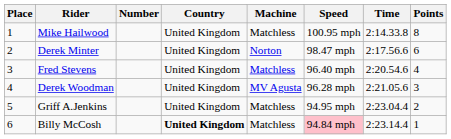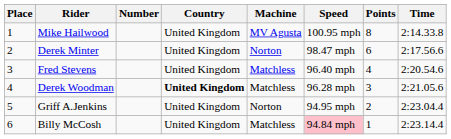columns swapped: Time <-> Points
Mike Hailwood | Machine: Matchless -> MV Agusta
Derek Woodman | Country: normal -> bold
Derek Woodman | Machine: MV Agusta -> Matchless
Griff A.Jenkins | Machine: Matchless -> Norton
Billy McCosh | Country: bold -> normal
